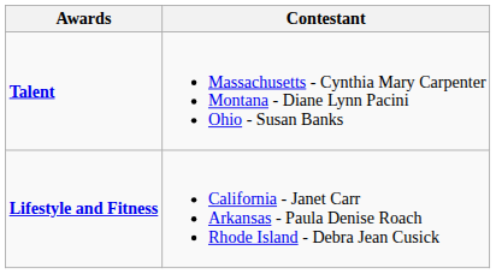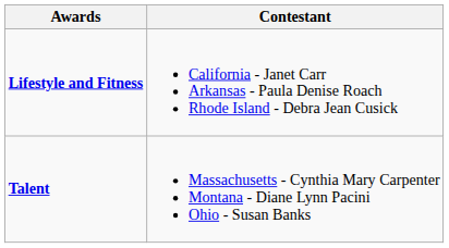rows swapped: Lifestyle and Fitness <-> Talent
